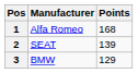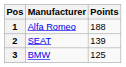1 | Points: 168 -> 188
3 | Points: 129 -> 125
